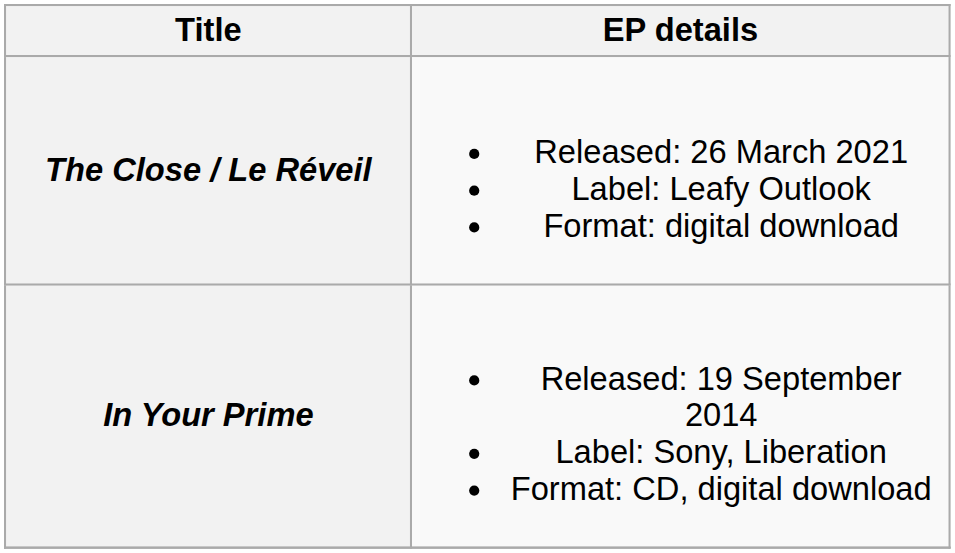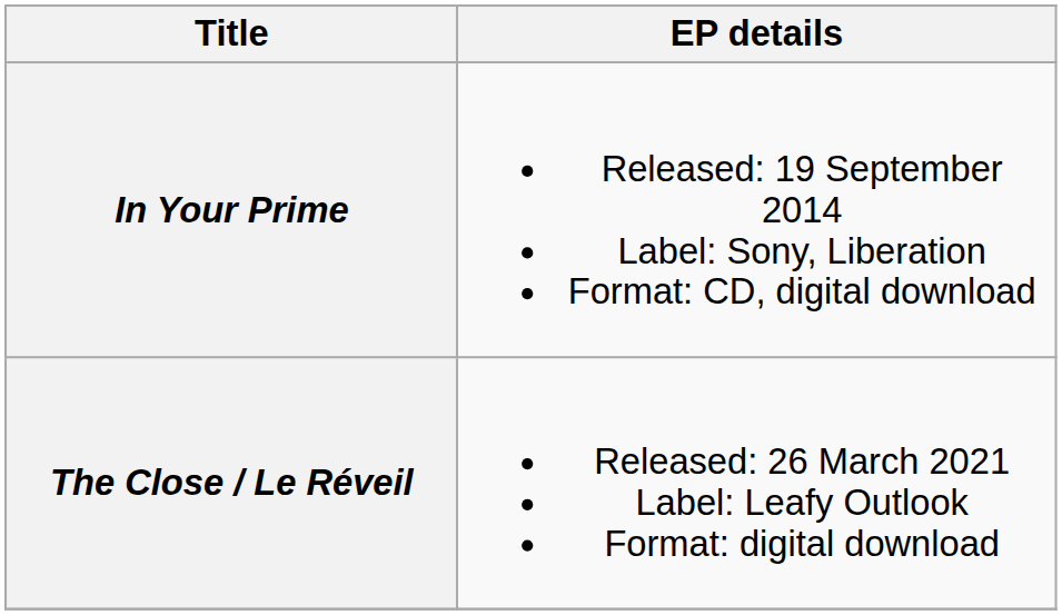rows swapped: In Your Prime <-> The Close / Le Réveil
